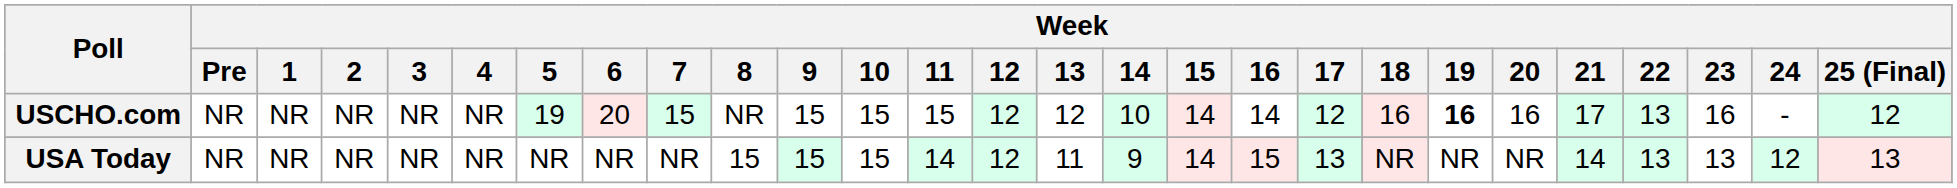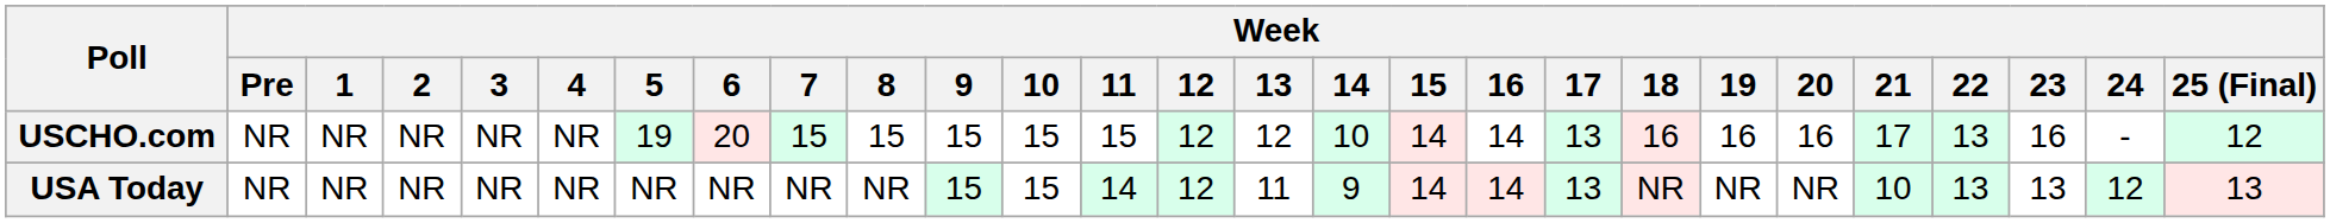USCHO.com | Week / 8: NR -> 15
USCHO.com | Week / 17: 12 -> 13
USCHO.com | Week / 19: bold -> normal
USA Today | Week / 8: 15 -> NR
USA Today | Week / 16: 15 -> 14
USA Today | Week / 21: 14 -> 10
